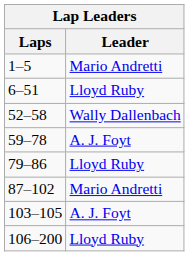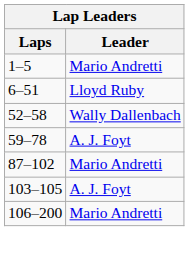- row: 79–86 | Lloyd Ruby
106–200 | Leader: Lloyd Ruby -> Mario Andretti
